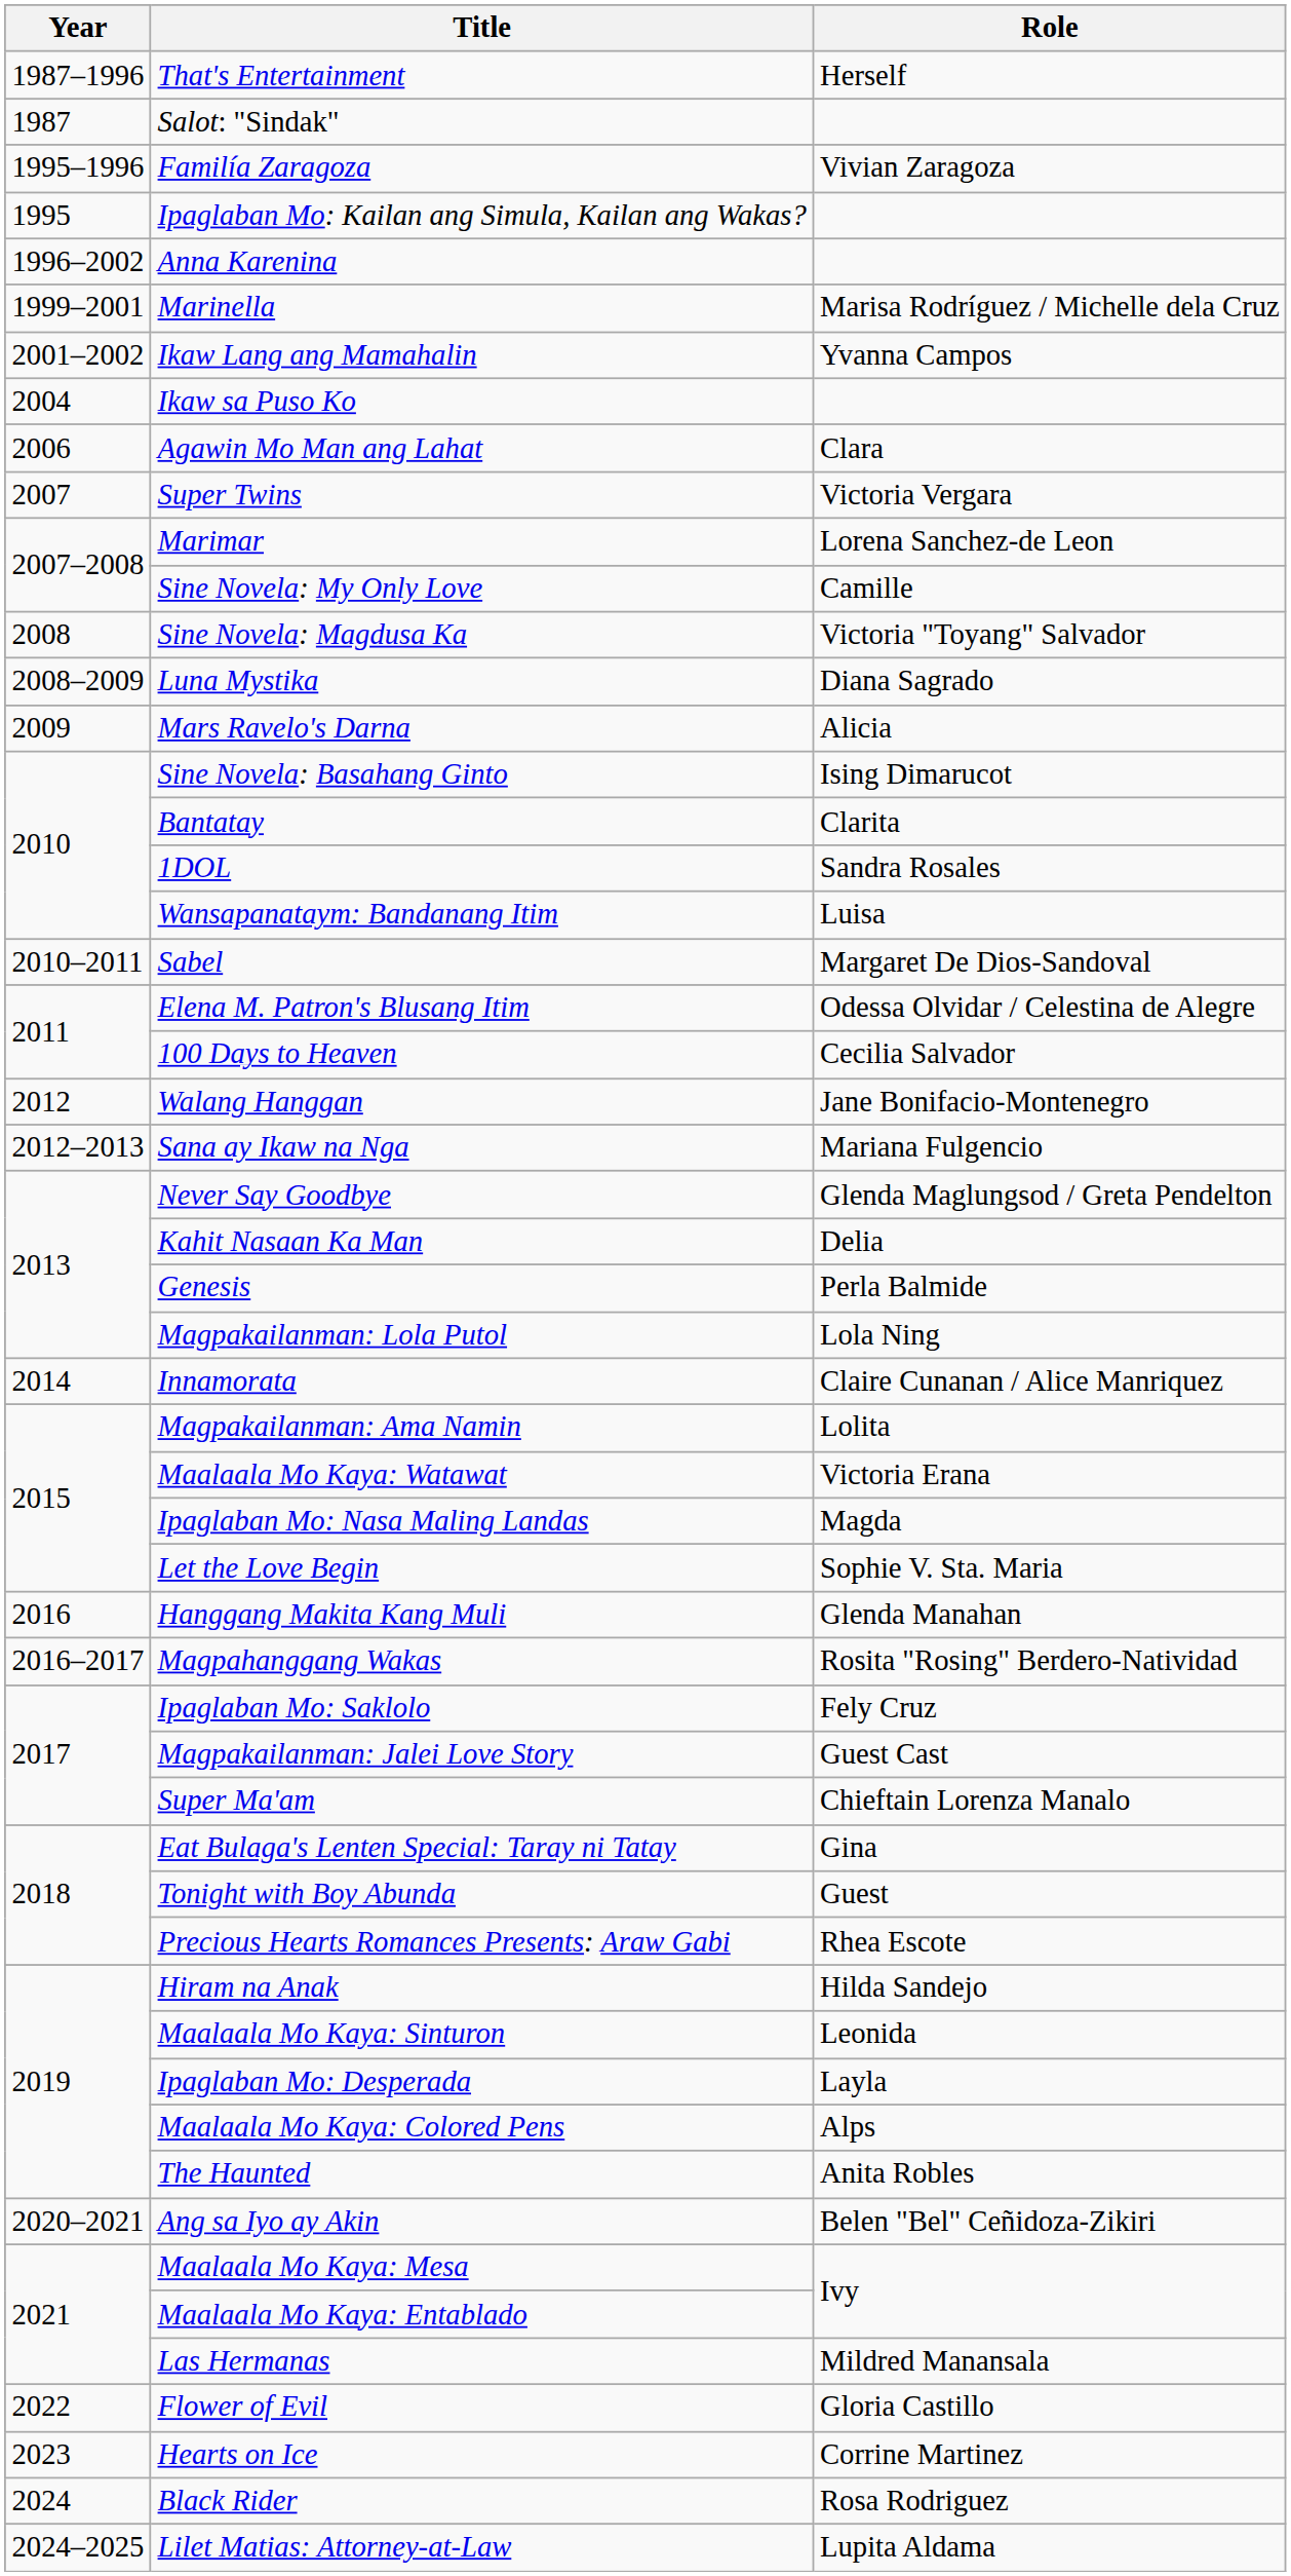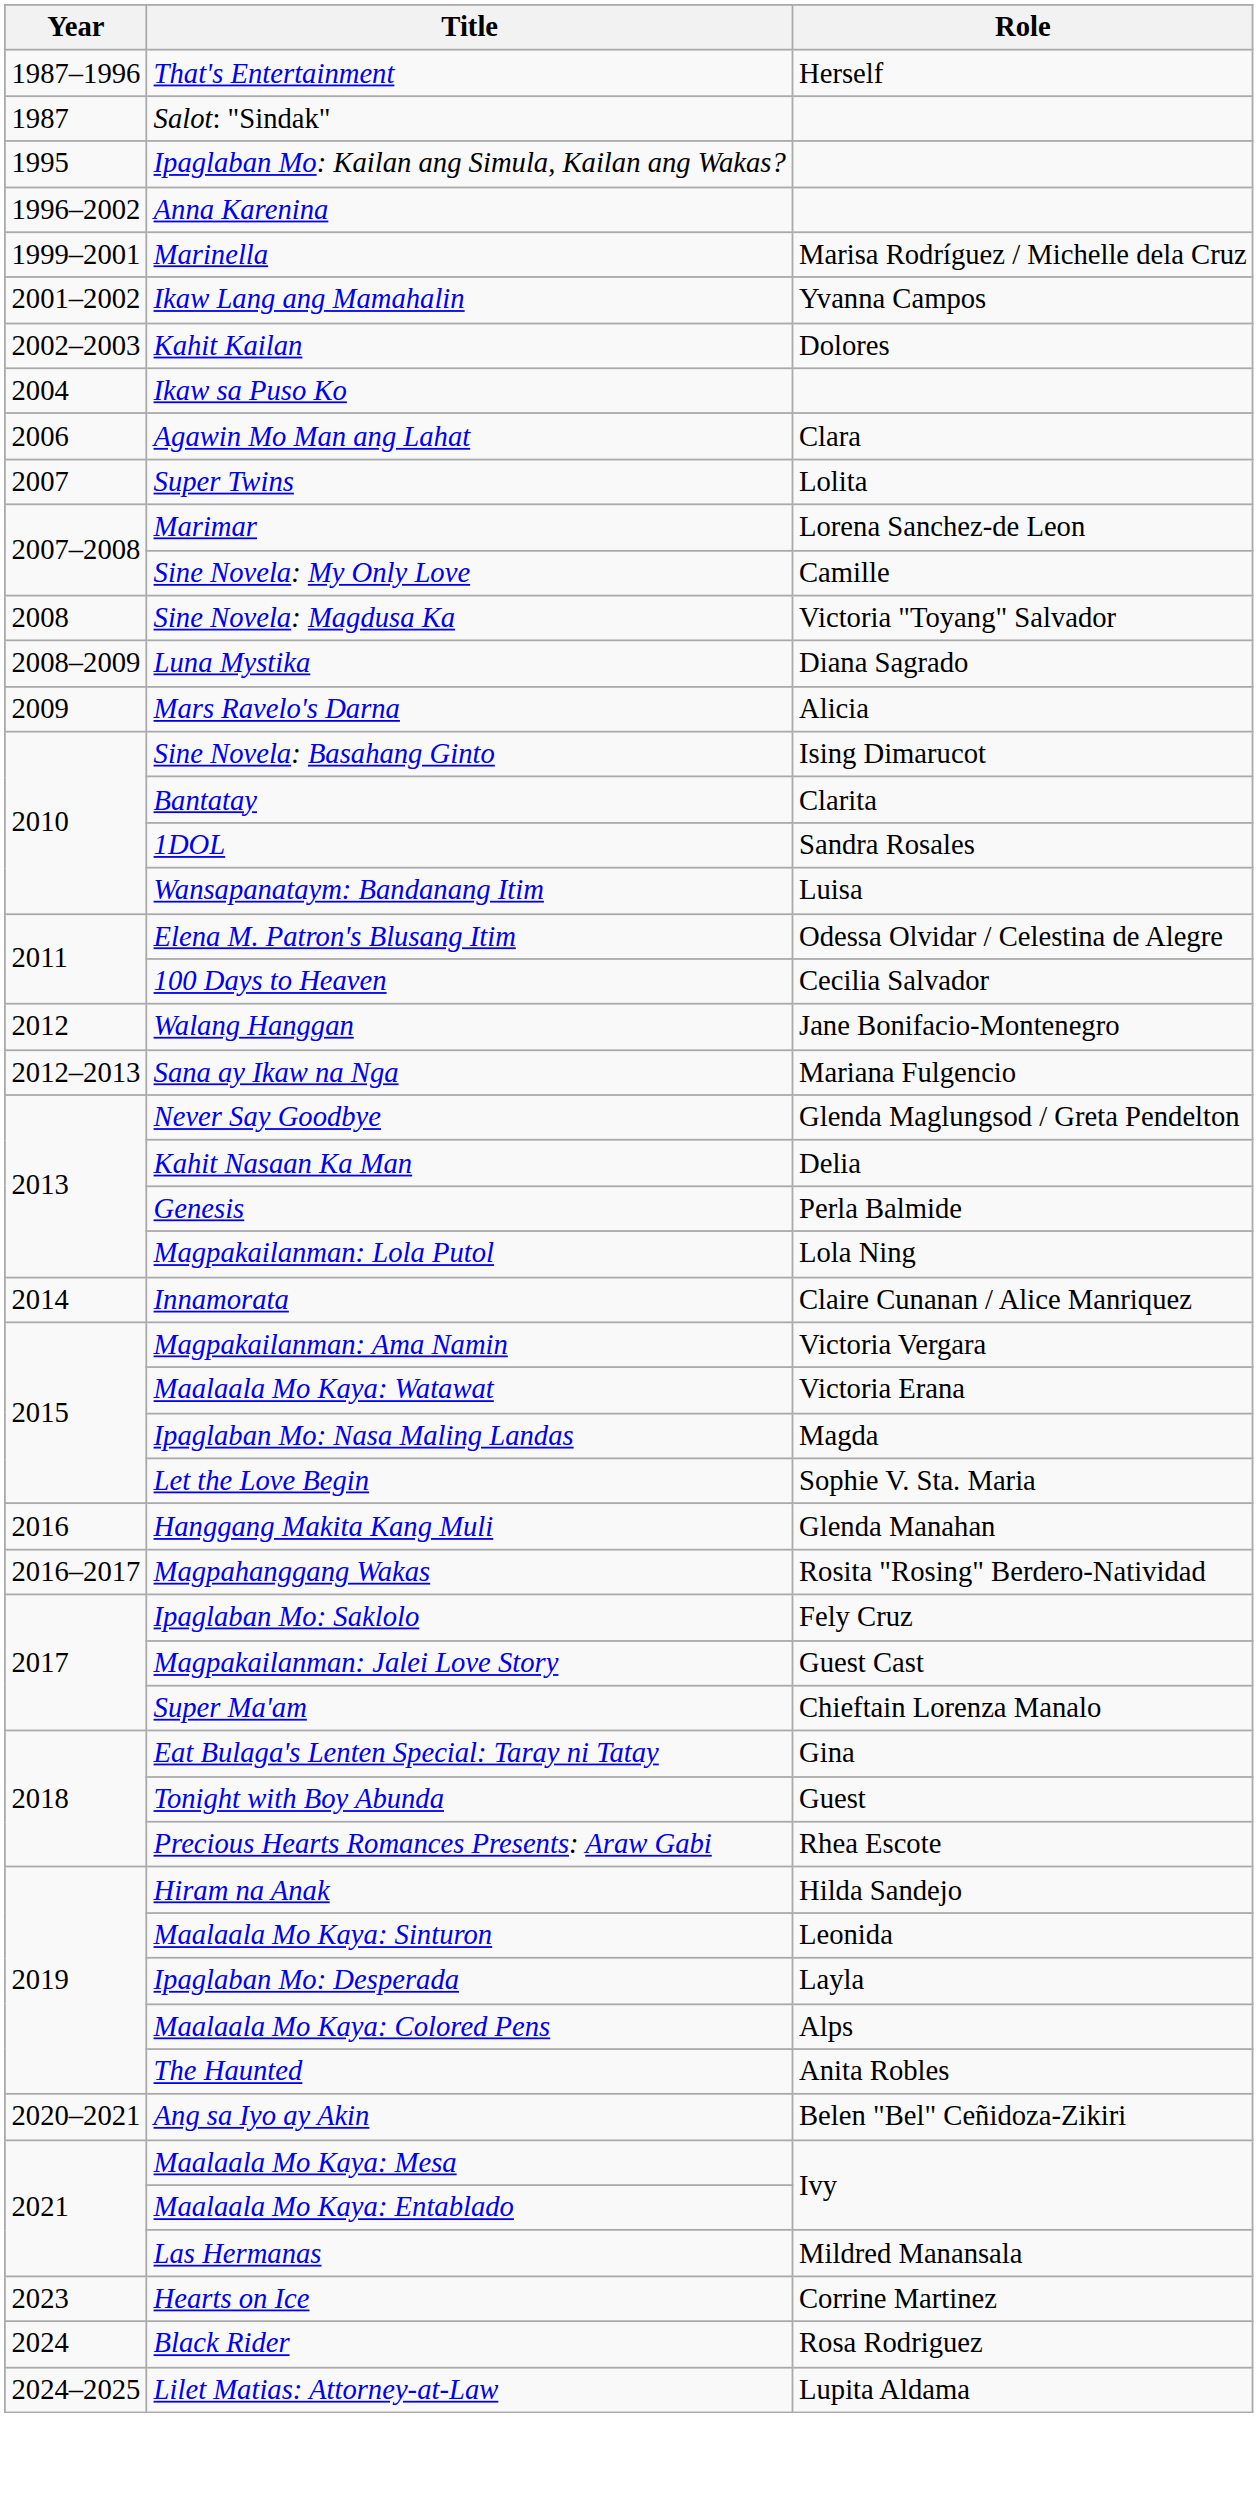- row: 1995–1996 | Familía Zaragoza | Vivian Zaragoza
+ row: 2002–2003 | Kahit Kailan | Dolores
Super Twins | Role: Victoria Vergara -> Lolita
- row: 2010–2011 | Sabel | Margaret De Dios-Sandoval
Magpakailanman: Ama Namin | Role: Lolita -> Victoria Vergara
- row: 2022 | Flower of Evil | Gloria Castillo
